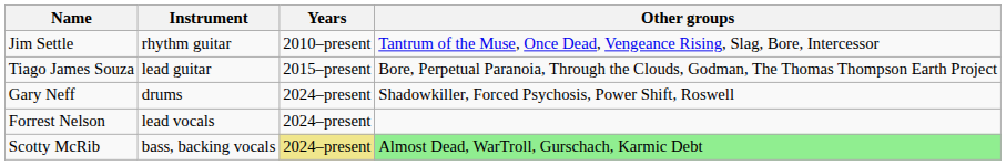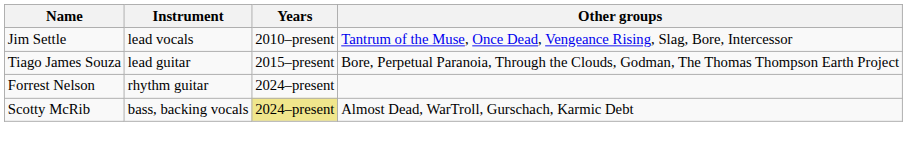Jim Settle | Instrument: rhythm guitar -> lead vocals
- row: Gary Neff | drums | 2024–present | Shadowkiller, Forced Psychosis, Power Shift, Roswell
Forrest Nelson | Instrument: lead vocals -> rhythm guitar
Scotty McRib | Other groups: lightgreen background -> no background
